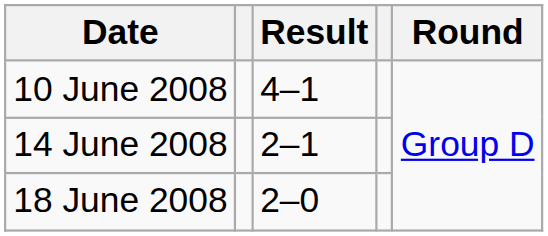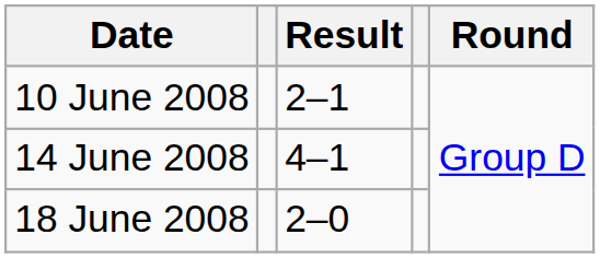10 June 2008 | Result: 4–1 -> 2–1
14 June 2008 | Result: 2–1 -> 4–1
